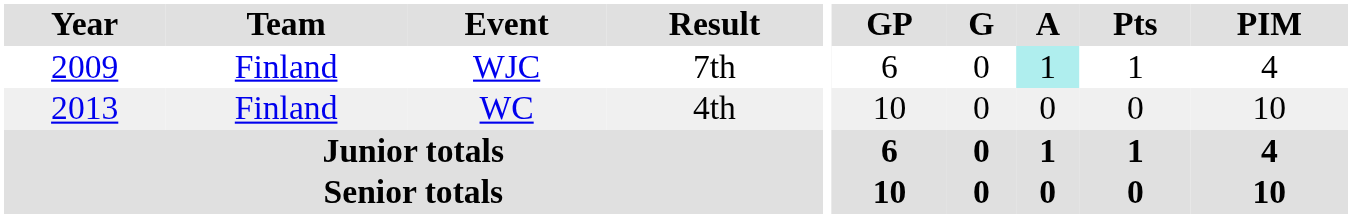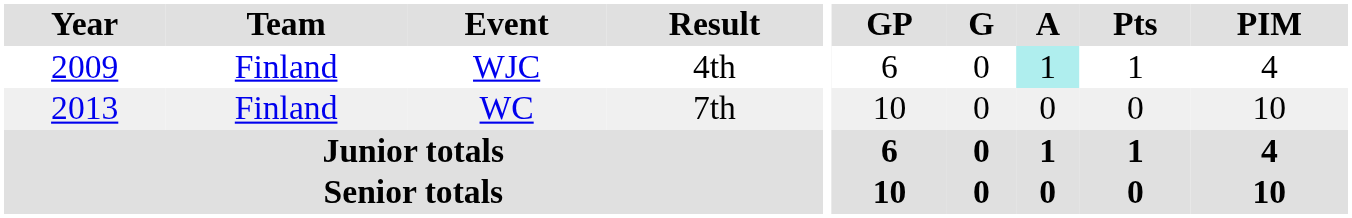WJC | Result: 7th -> 4th
WC | Result: 4th -> 7th
